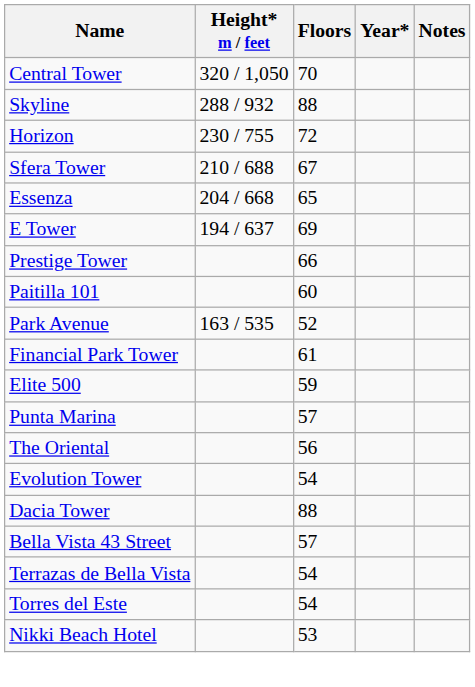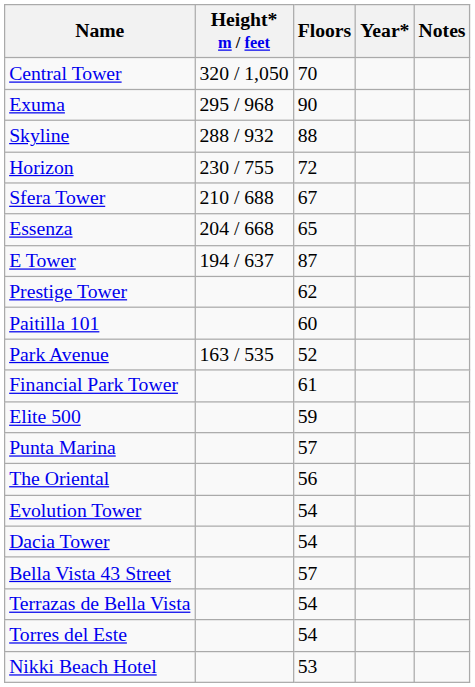+ row: Exuma | 295 / 968 | 90
E Tower | Floors: 69 -> 87
Prestige Tower | Floors: 66 -> 62
Dacia Tower | Floors: 88 -> 54
